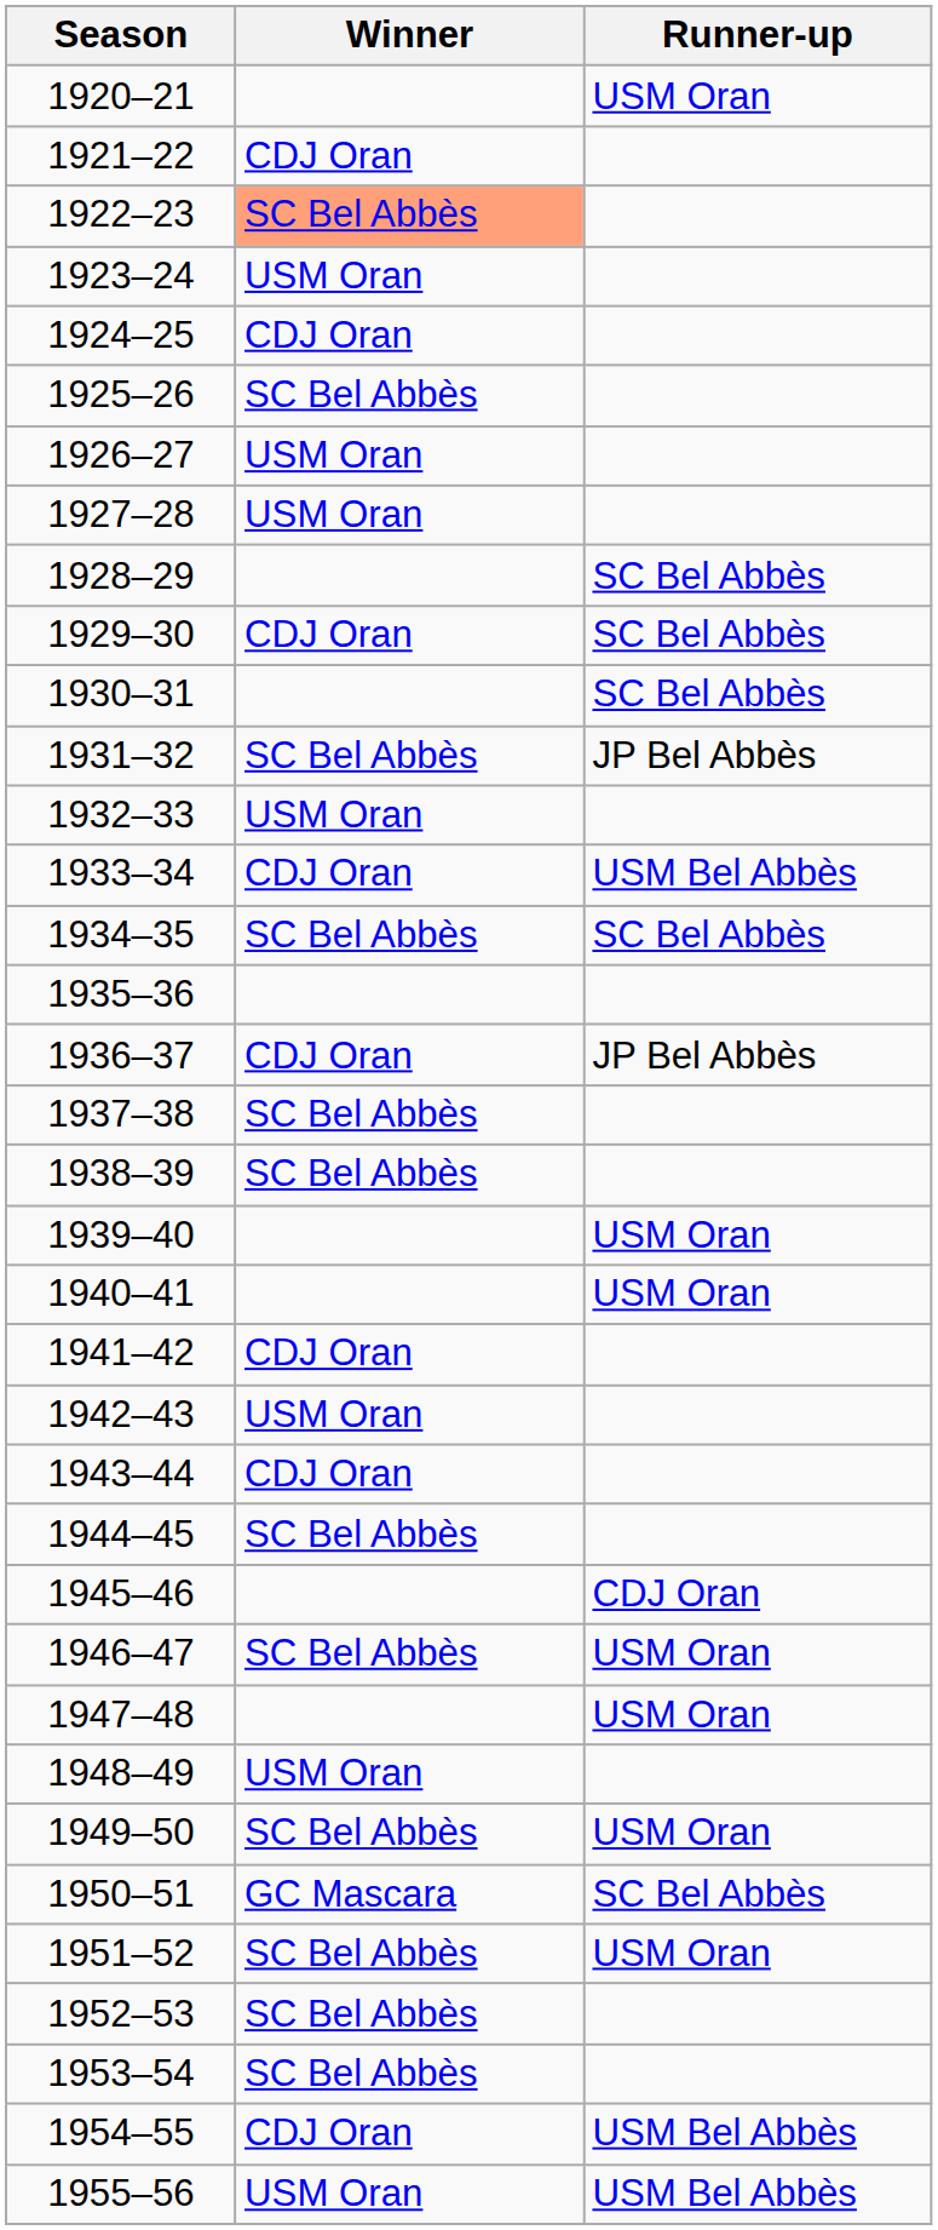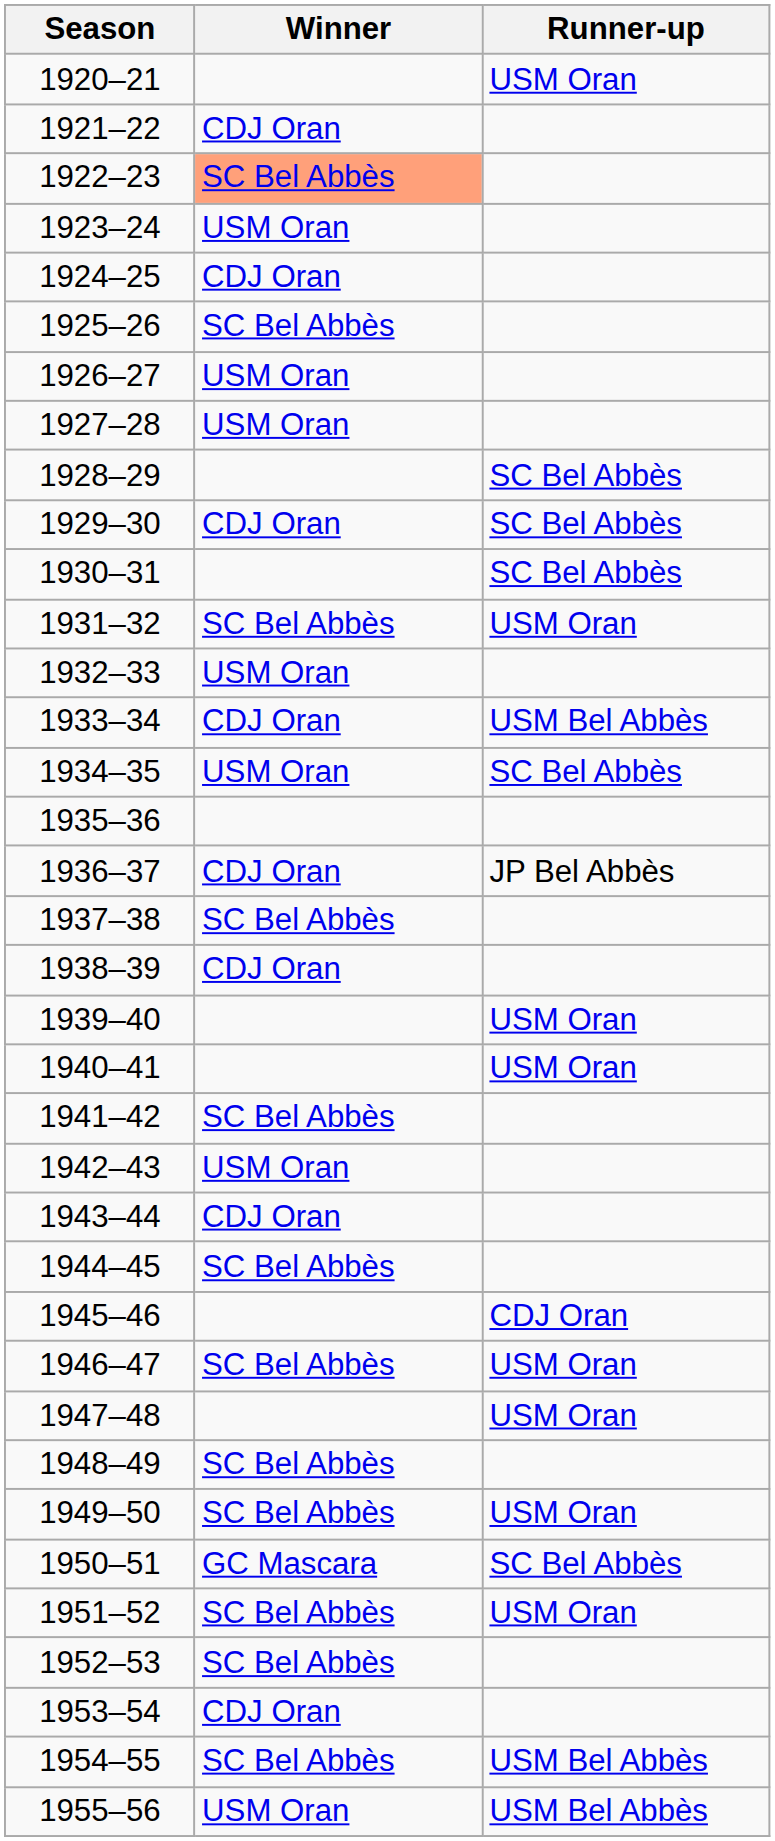1931–32 | Runner-up: JP Bel Abbès -> USM Oran
1934–35 | Winner: SC Bel Abbès -> USM Oran
1938–39 | Winner: SC Bel Abbès -> CDJ Oran
1941–42 | Winner: CDJ Oran -> SC Bel Abbès
1948–49 | Winner: USM Oran -> SC Bel Abbès
1953–54 | Winner: SC Bel Abbès -> CDJ Oran
1954–55 | Winner: CDJ Oran -> SC Bel Abbès
